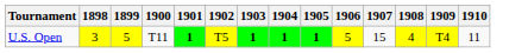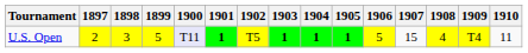+ column: 1897 | 2
U.S. Open | 1900: no background -> lavender background
